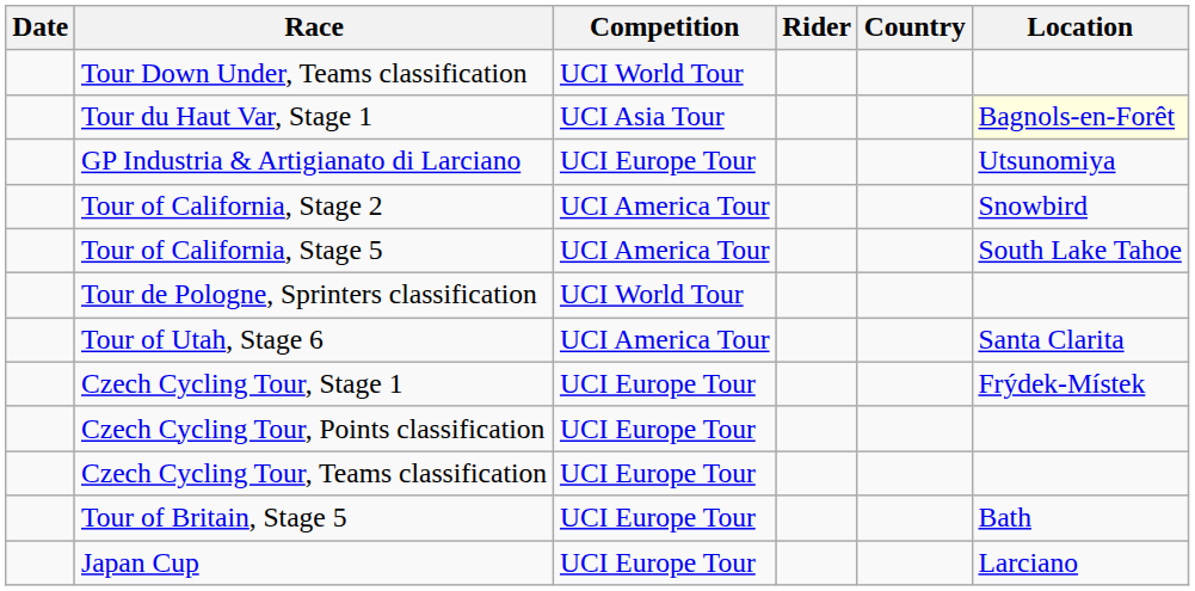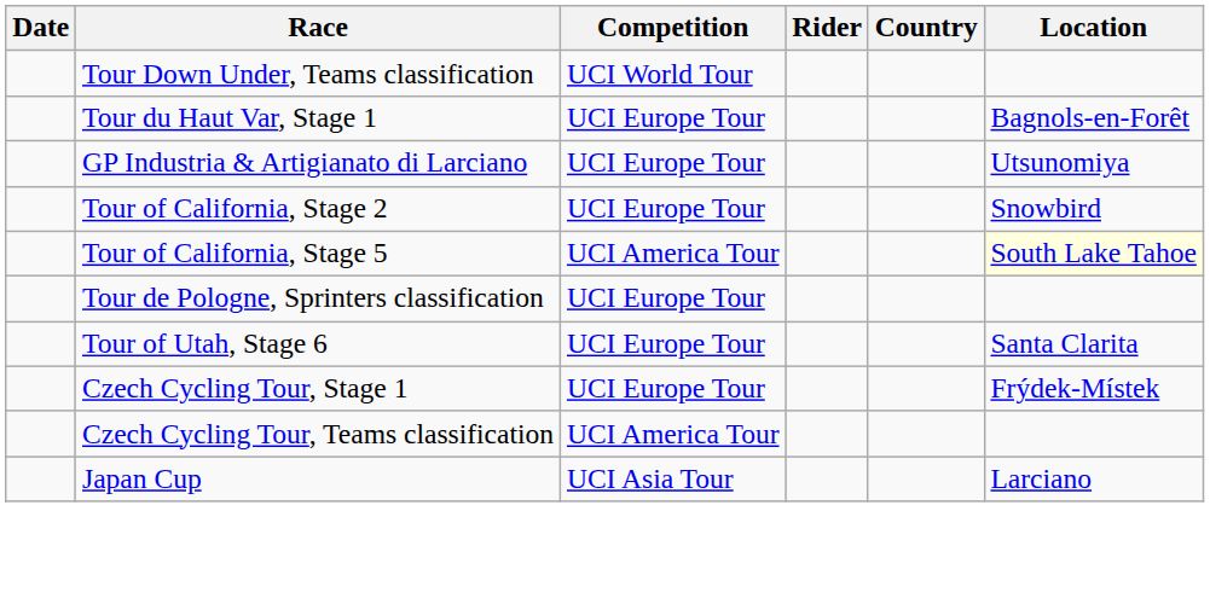Tour du Haut Var, Stage 1 | Competition: UCI Asia Tour -> UCI Europe Tour
Tour du Haut Var, Stage 1 | Location: lightyellow background -> no background
Tour of California, Stage 2 | Competition: UCI America Tour -> UCI Europe Tour
Tour of California, Stage 5 | Location: no background -> lightyellow background
Tour de Pologne, Sprinters classification | Competition: UCI World Tour -> UCI Europe Tour
Tour of Utah, Stage 6 | Competition: UCI America Tour -> UCI Europe Tour
- row: Czech Cycling Tour, Points classification | UCI Europe Tour
Czech Cycling Tour, Teams classification | Competition: UCI Europe Tour -> UCI America Tour
- row: Tour of Britain, Stage 5 | UCI Europe Tour | Bath
Japan Cup | Competition: UCI Europe Tour -> UCI Asia Tour
